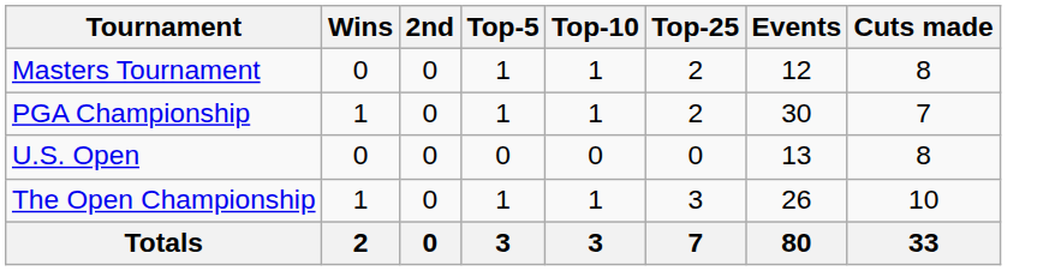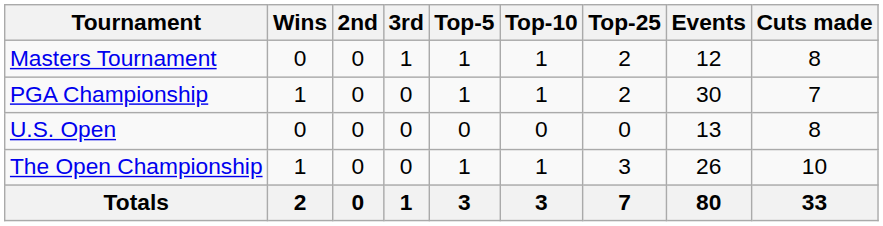+ column: 3rd | 1 | 0 | 0 | 0 | 1
